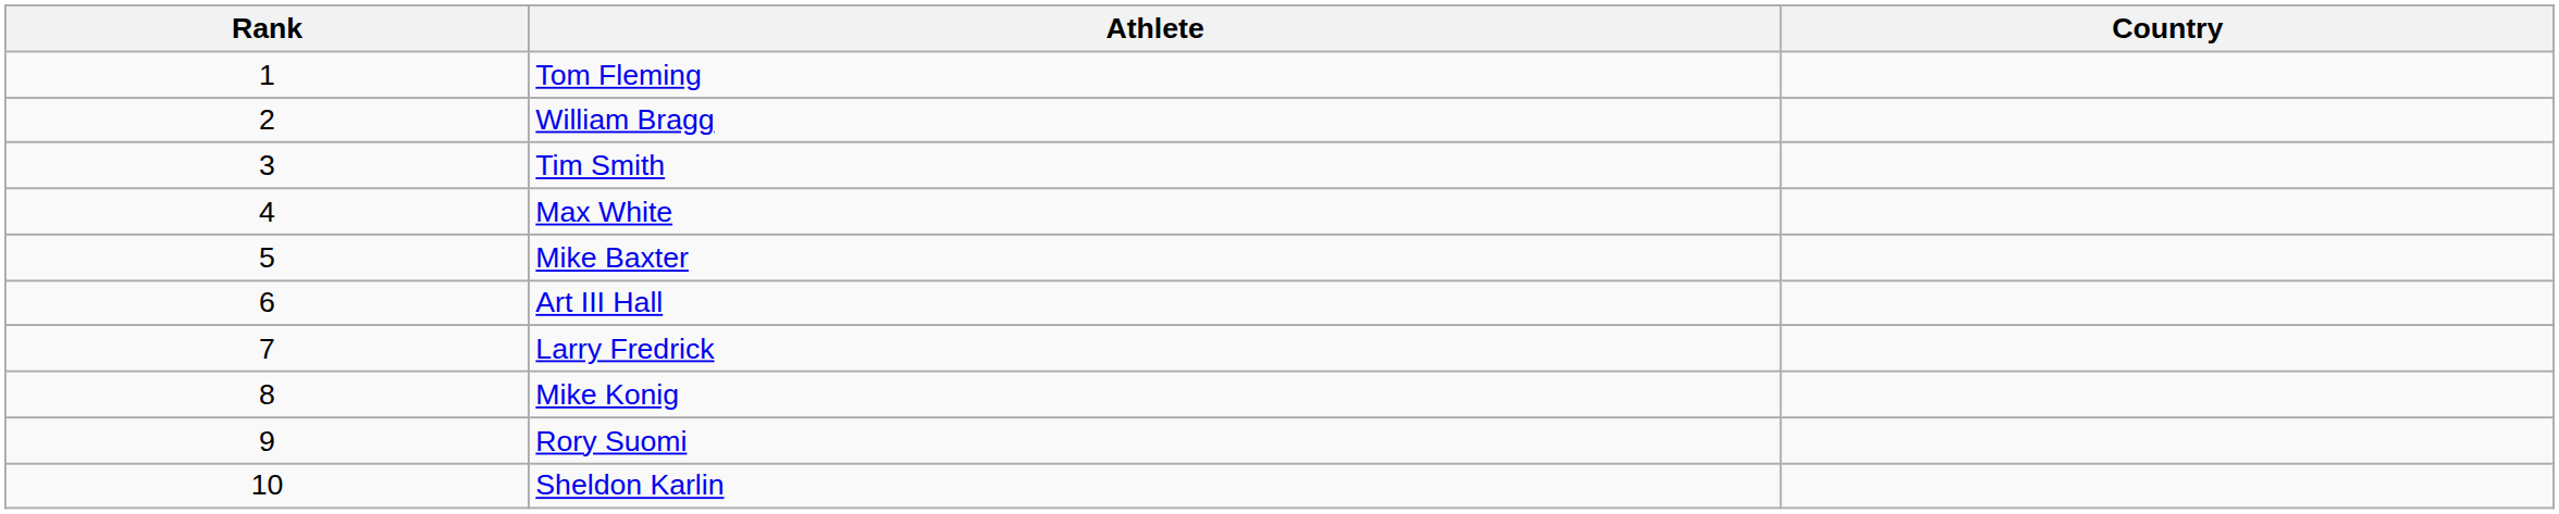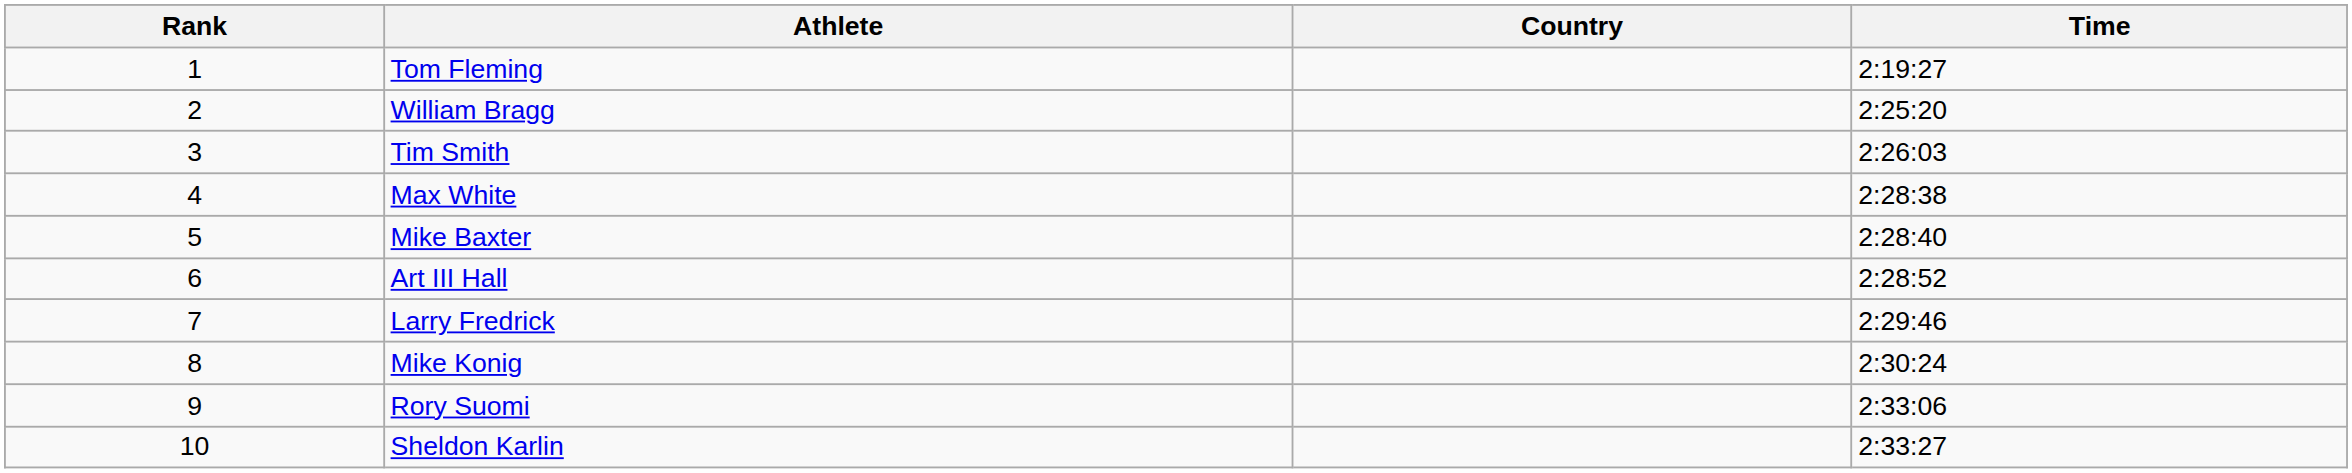+ column: Time | 2:19:27 | 2:25:20 | 2:26:03 | 2:28:38 | 2:28:40 | 2:28:52 | 2:29:46 | 2:30:24 | 2:33:06 | 2:33:27
